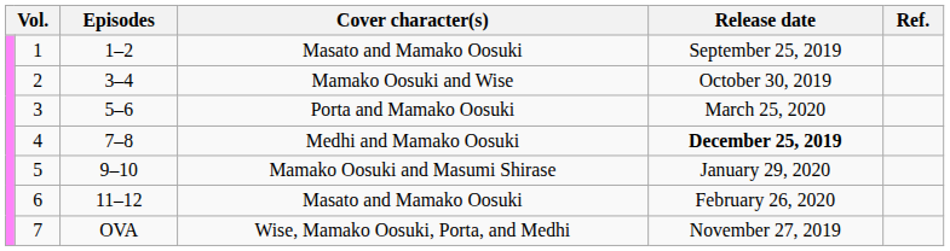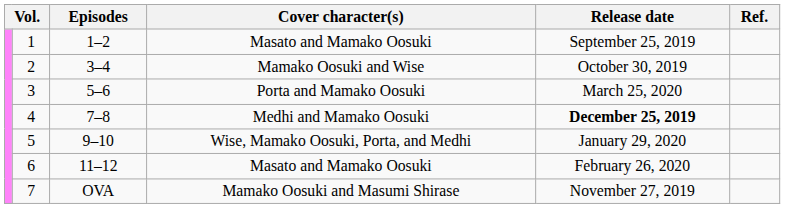5 | Cover character(s): Mamako Oosuki and Masumi Shirase -> Wise, Mamako Oosuki, Porta, and Medhi
7 | Cover character(s): Wise, Mamako Oosuki, Porta, and Medhi -> Mamako Oosuki and Masumi Shirase
